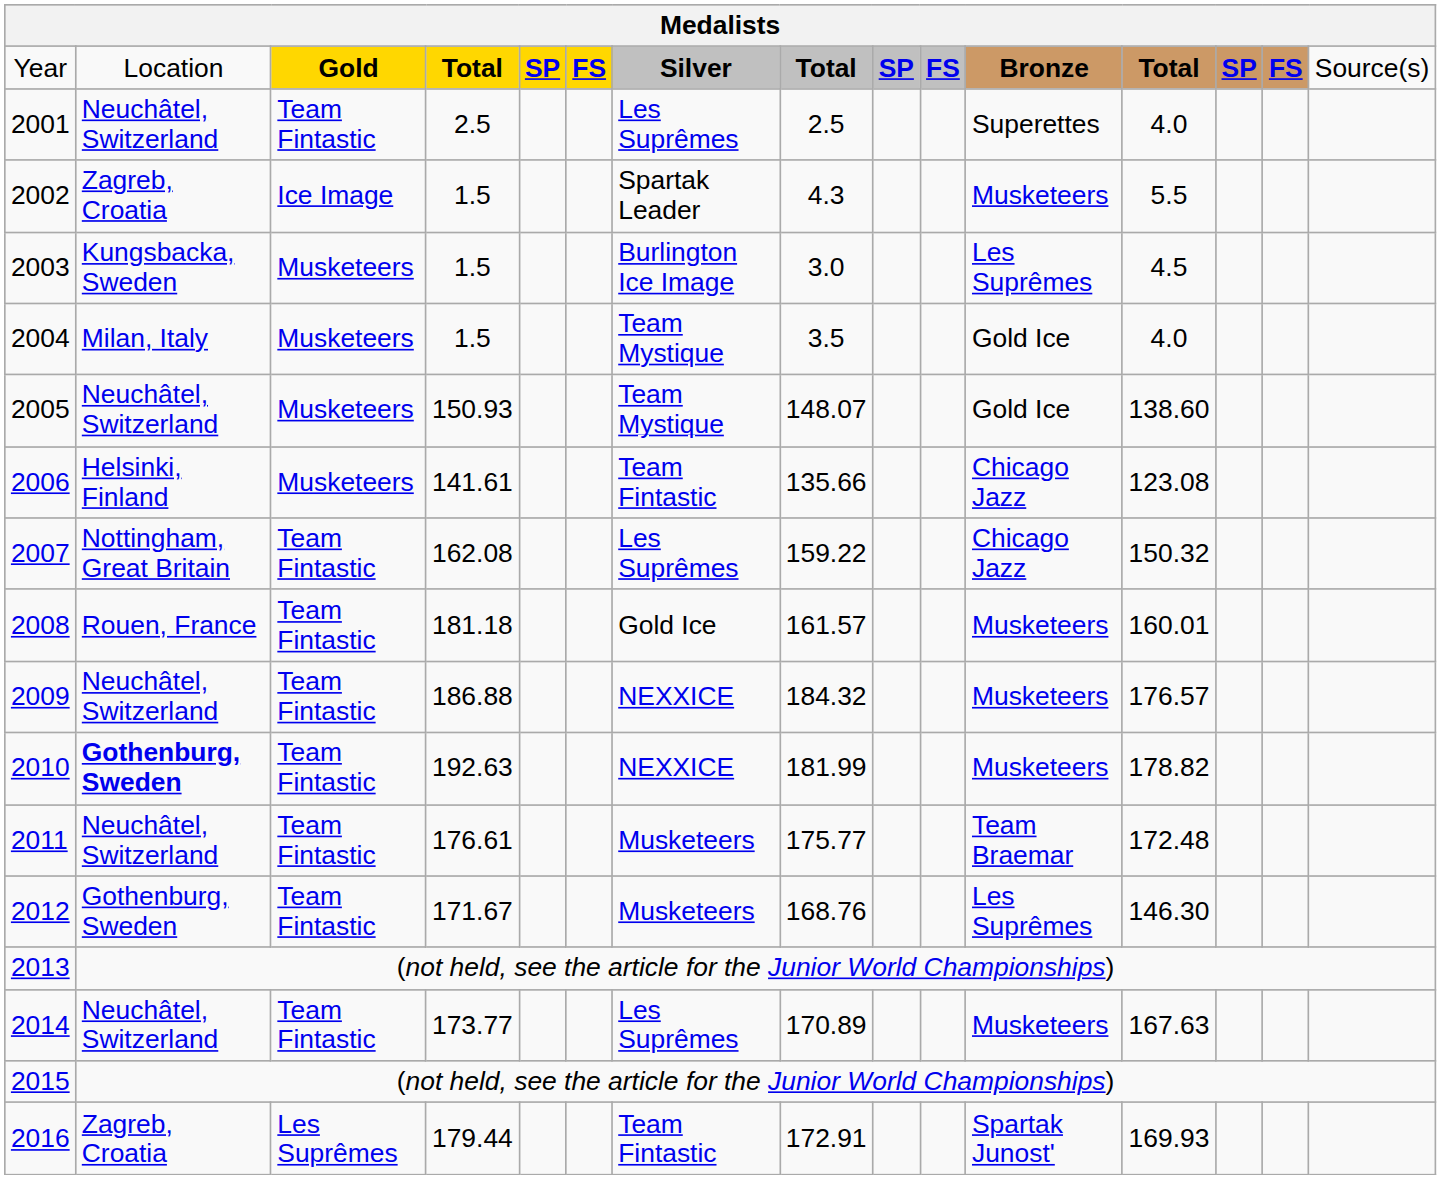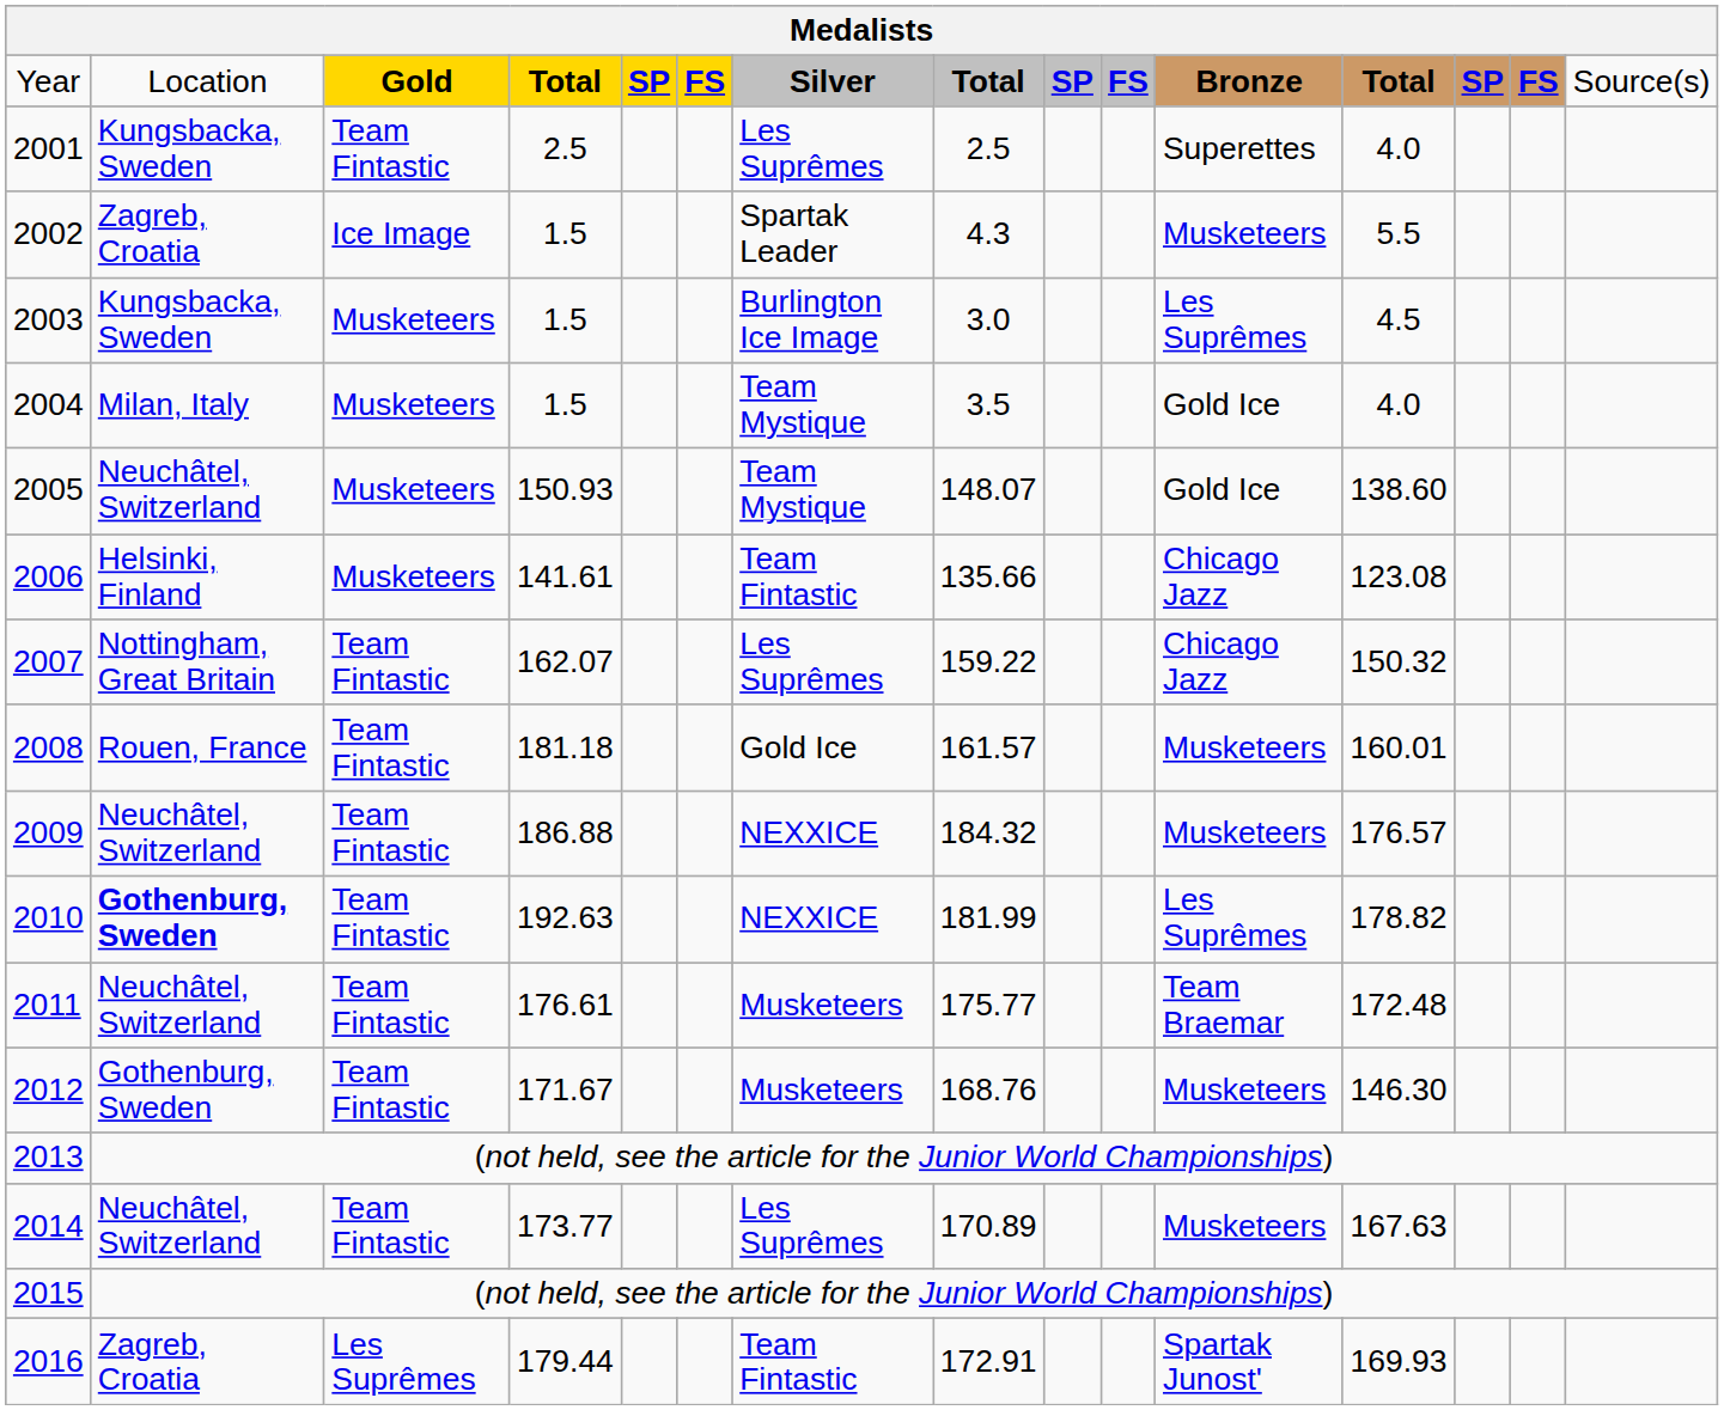2001 | column 2: Neuchâtel, Switzerland -> Kungsbacka, Sweden
2007 | column 4: 162.08 -> 162.07
2010 | column 11: Musketeers -> Les Suprêmes
2012 | column 11: Les Suprêmes -> Musketeers
